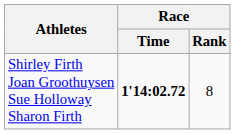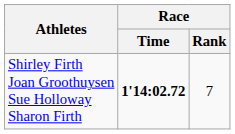Shirley Firth Joan Groothuysen Sue Holloway Sharon Firth | Race / Rank: 8 -> 7
